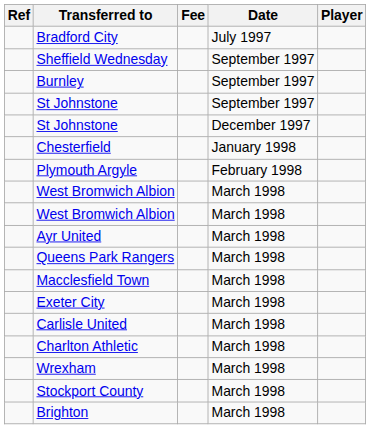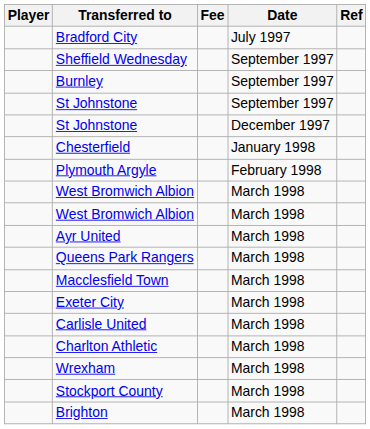columns swapped: Player <-> Ref
